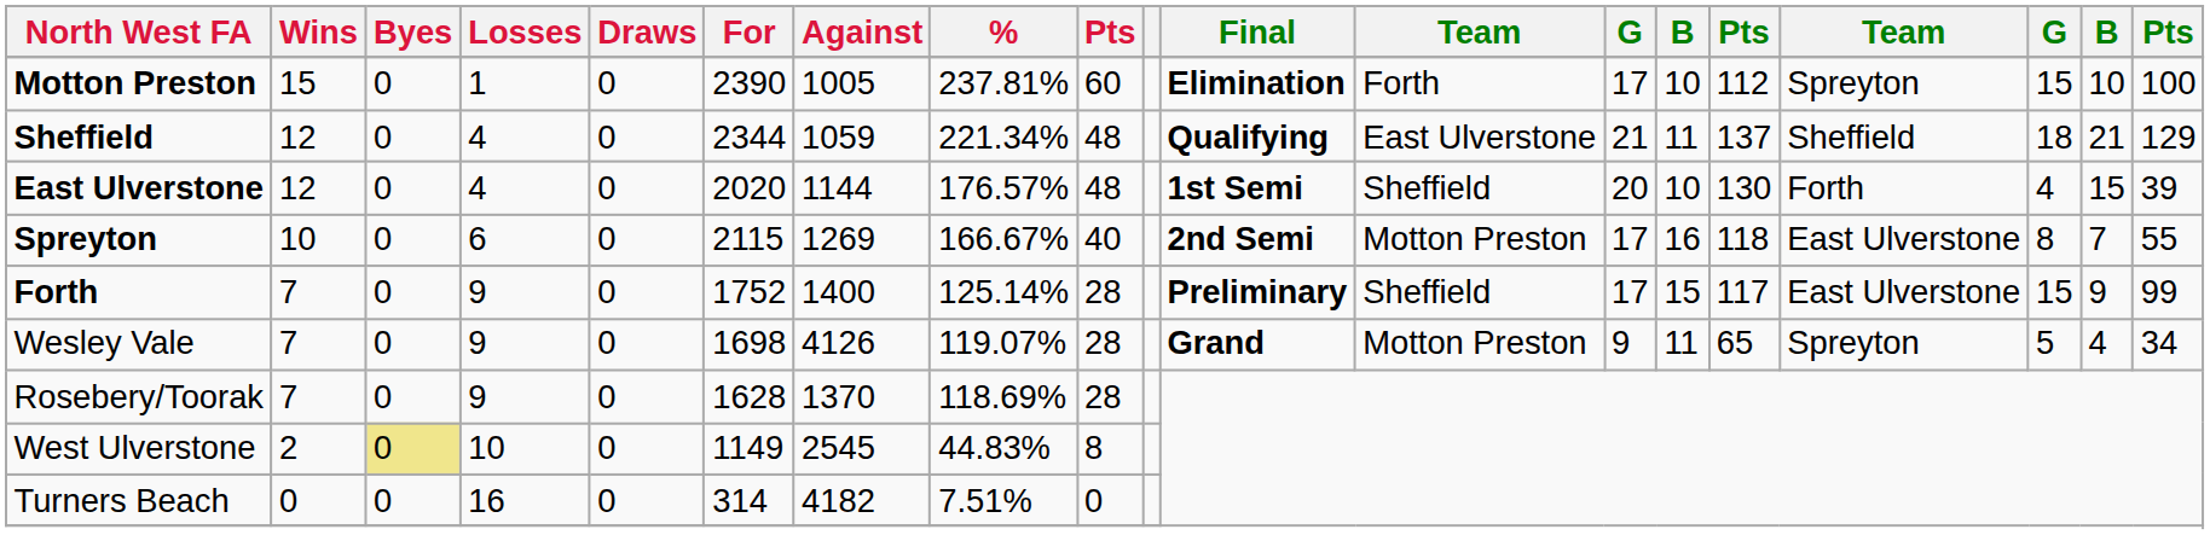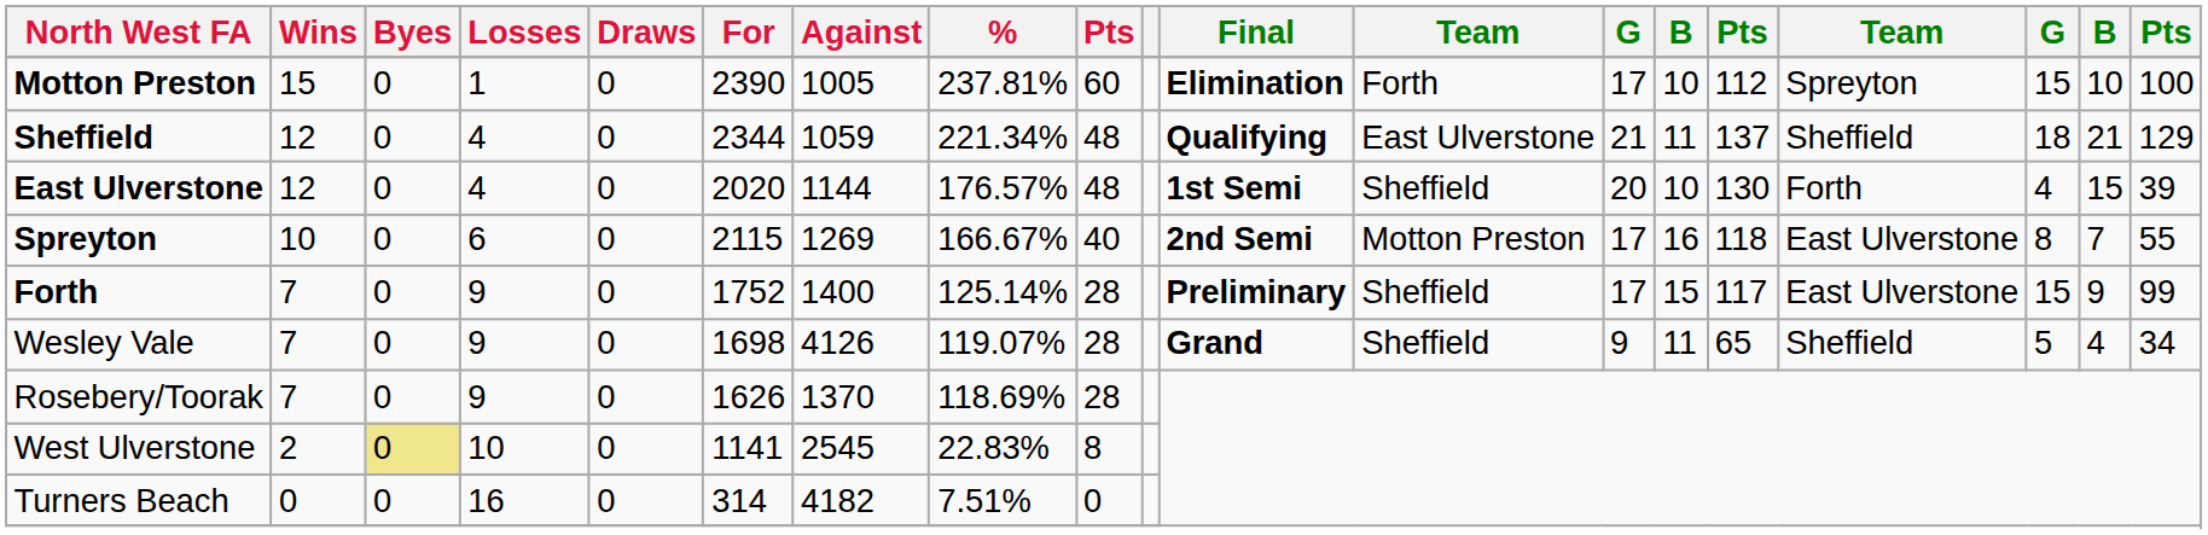Wesley Vale | column 12: Motton Preston -> Sheffield
Wesley Vale | column 16: Spreyton -> Sheffield
Rosebery/Toorak | For: 1628 -> 1626
West Ulverstone | For: 1149 -> 1141
West Ulverstone | %: 44.83% -> 22.83%
